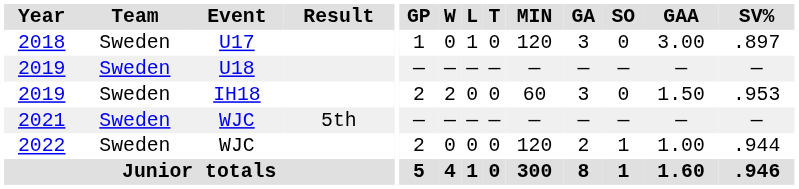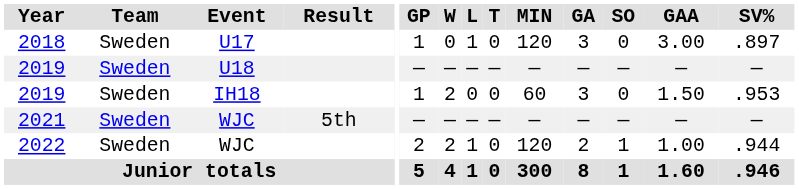2019 / IH18 | GP: 2 -> 1
2022 | W: 0 -> 2
2022 | L: 0 -> 1
